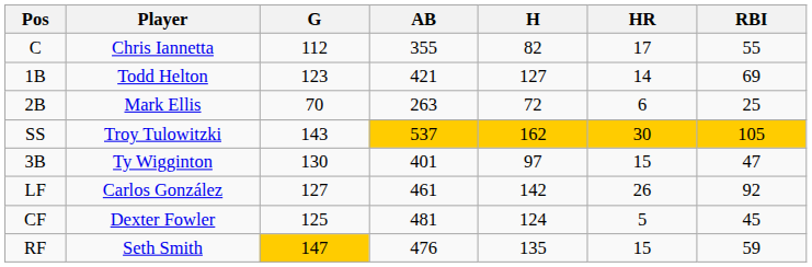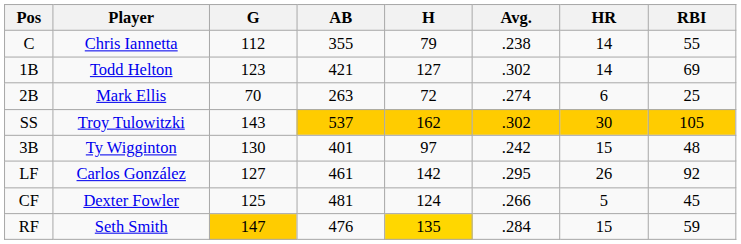+ column: Avg. | .238 | .302 | .274 | .302 | .242 | .295 | .266 | .284
C | H: 82 -> 79
C | HR: 17 -> 14
3B | RBI: 47 -> 48
RF | H: no background -> gold background
